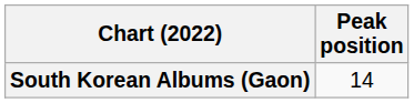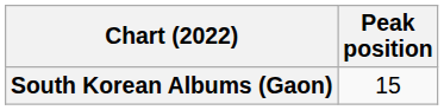South Korean Albums (Gaon) | Peak position: 14 -> 15
